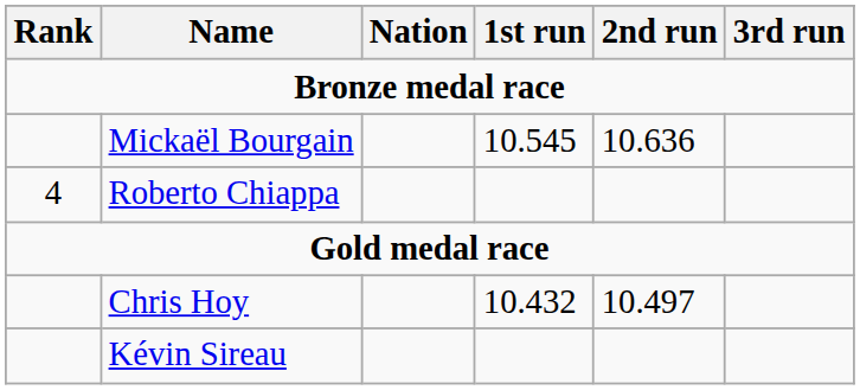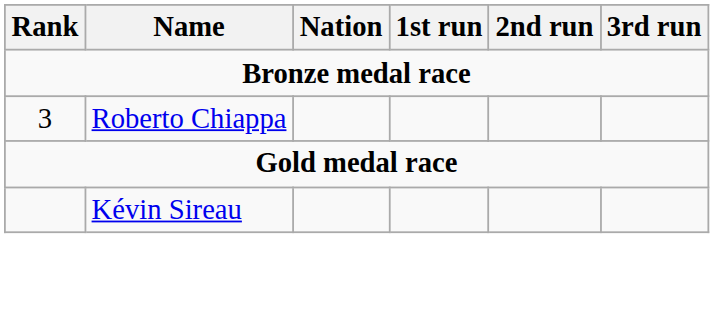- row: Mickaël Bourgain | 10.545 | 10.636
Roberto Chiappa | Rank: 4 -> 3
- row: Chris Hoy | 10.432 | 10.497
